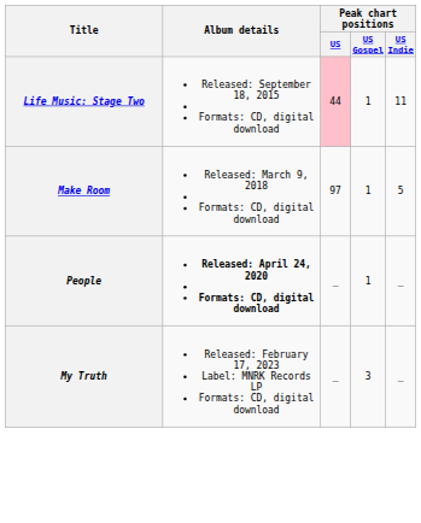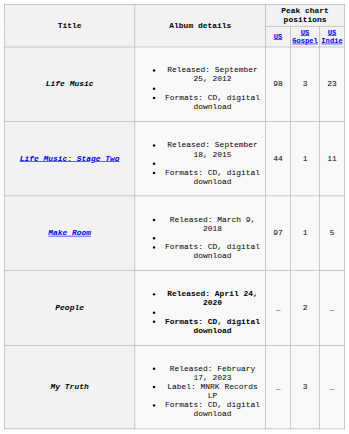+ row: Life Music | Released: September 25, 2012 Formats: CD, digital download | 98 | 3 | 23
Life Music: Stage Two | Peak chart positions / US: pink background -> no background
People | Peak chart positions / US Gospel: 1 -> 2
